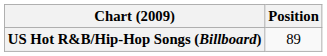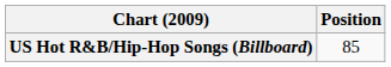US Hot R&B/Hip-Hop Songs (Billboard) | Position: 89 -> 85
